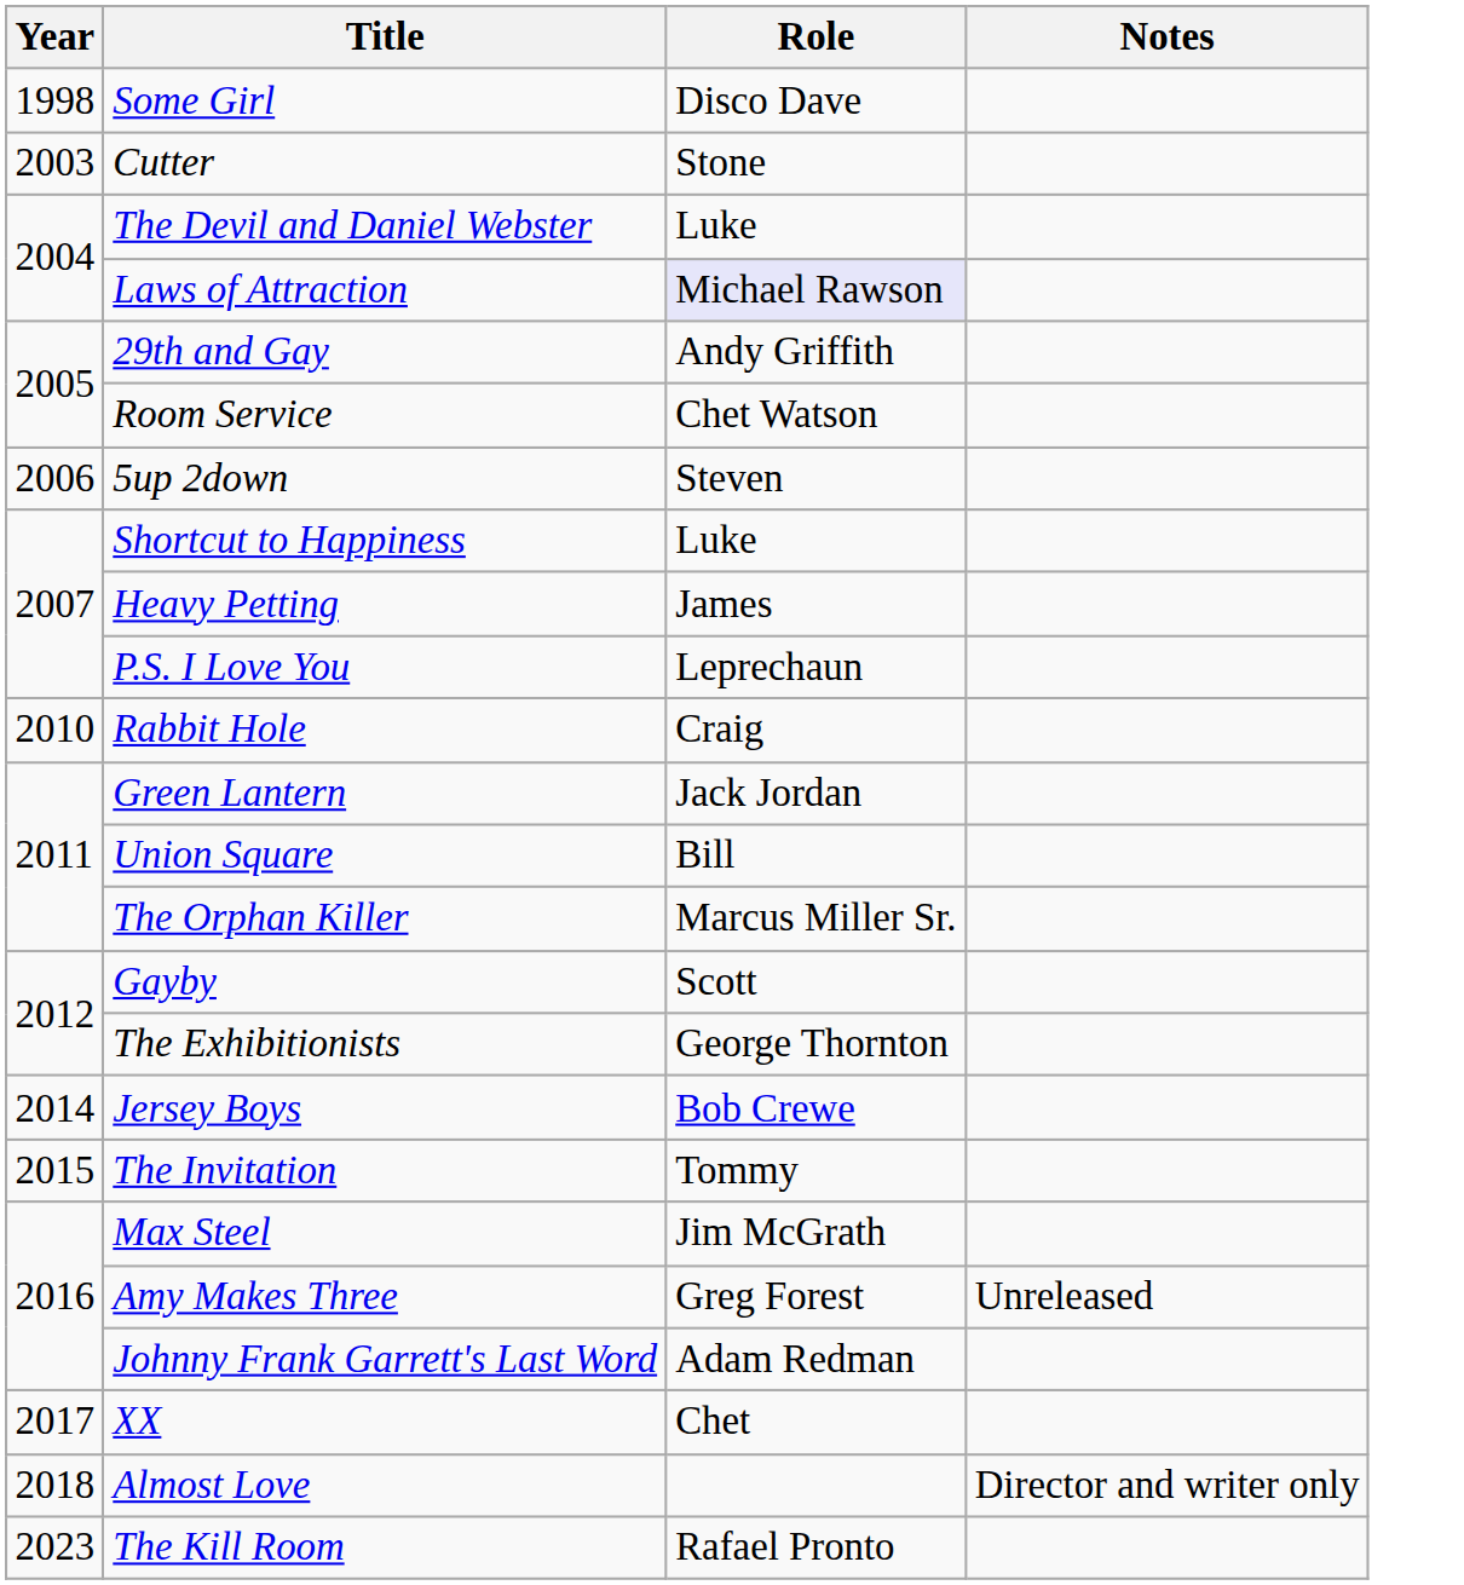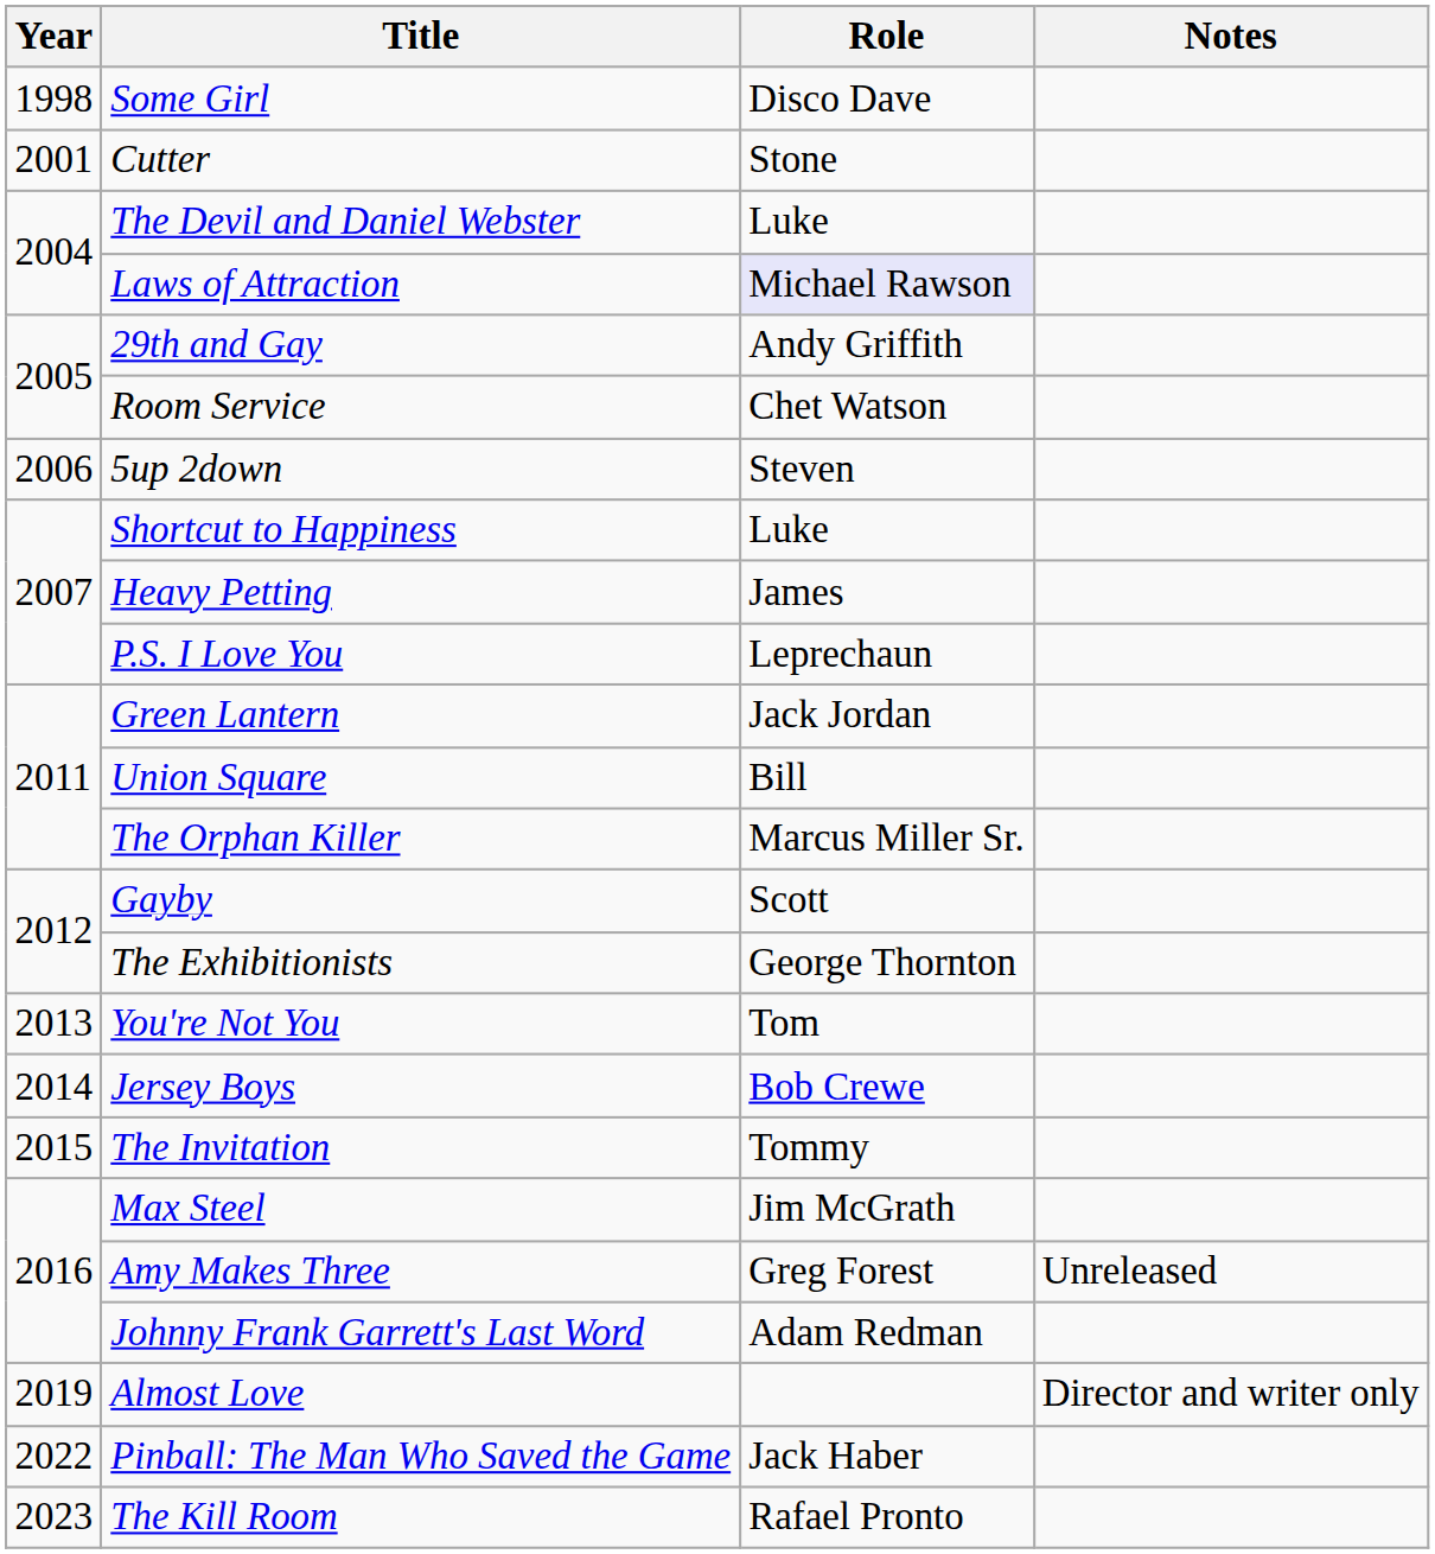Cutter | Year: 2003 -> 2001
- row: 2010 | Rabbit Hole | Craig
+ row: 2013 | You're Not You | Tom
- row: 2017 | XX | Chet
Almost Love | Year: 2018 -> 2019
+ row: 2022 | Pinball: The Man Who Saved the Game | Jack Haber
